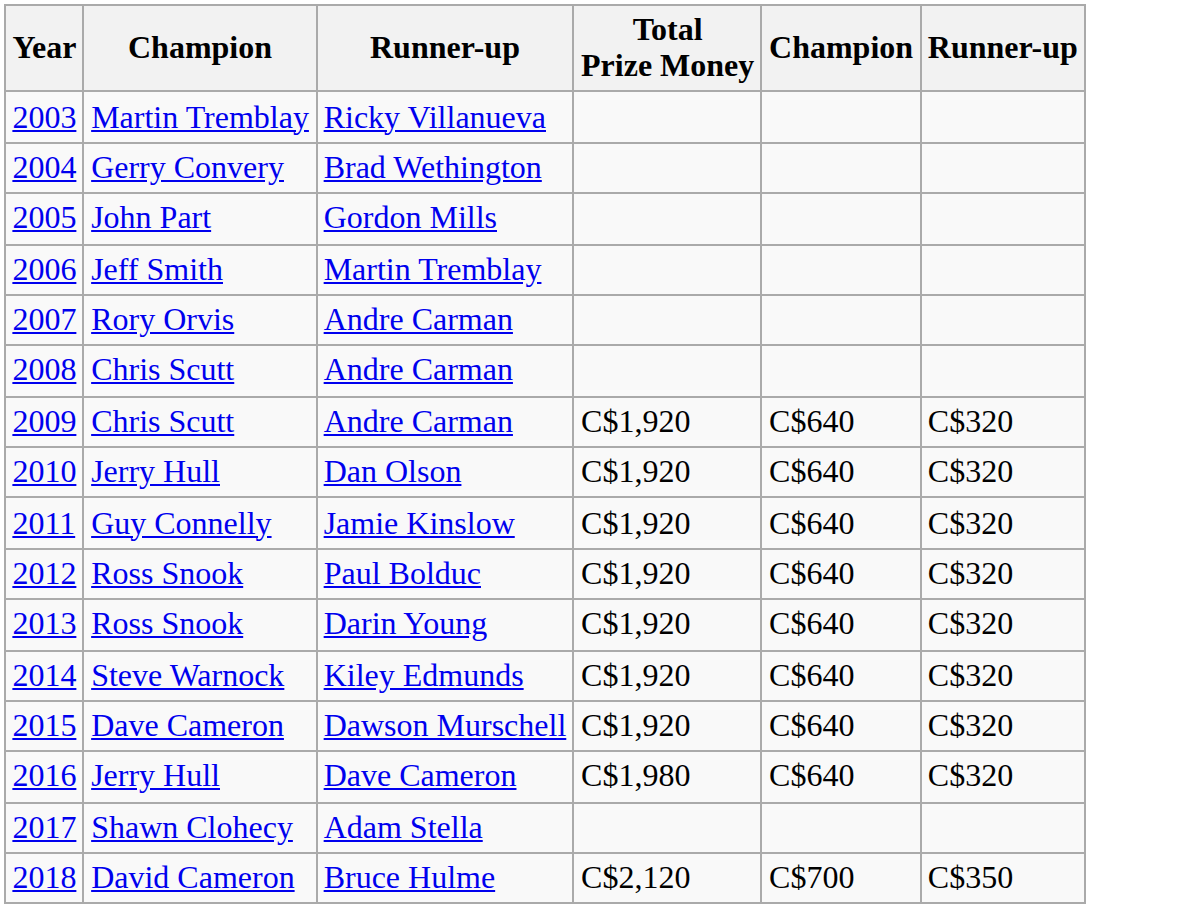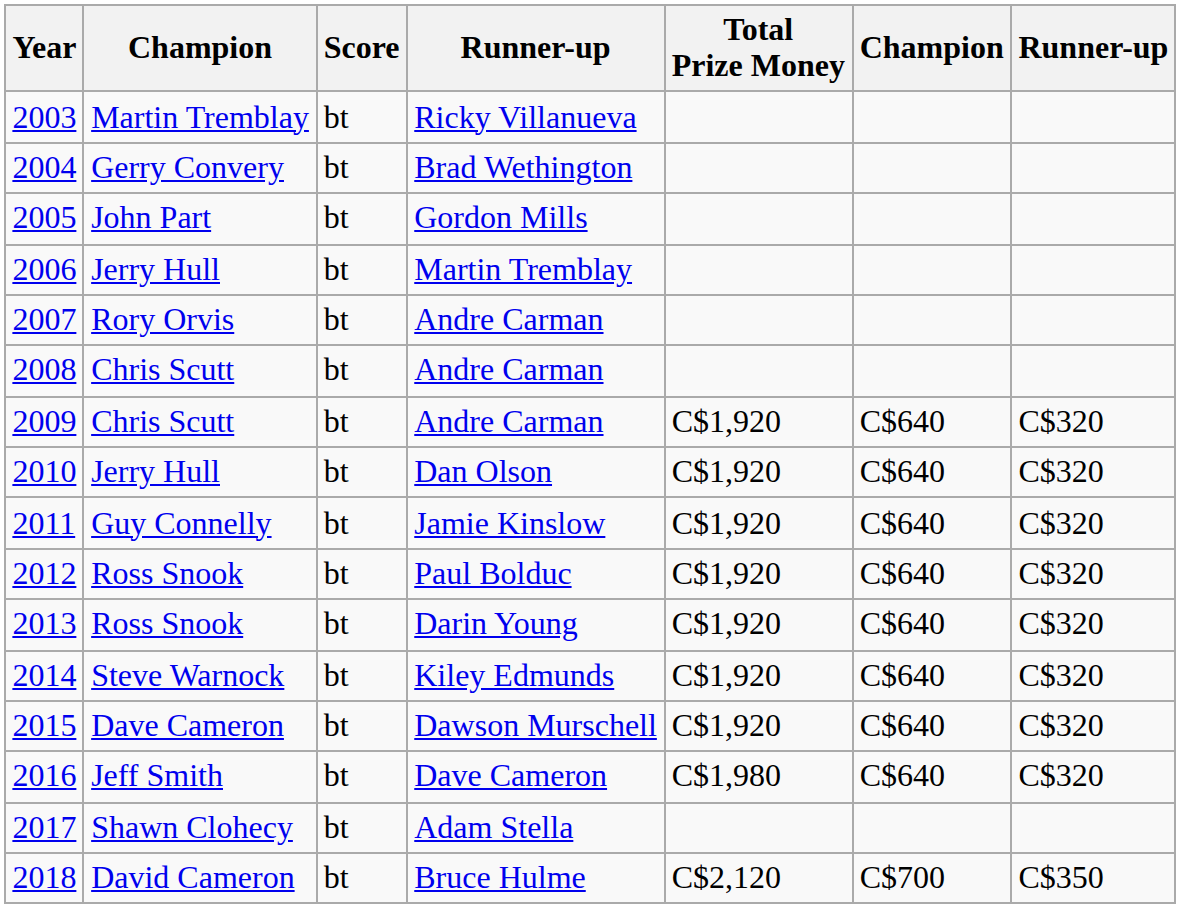+ column: Score | bt | bt | bt | bt | bt | bt | bt | bt | bt | bt | bt | bt | bt | bt | bt | bt
2006 | column 2: Jeff Smith -> Jerry Hull
2016 | column 2: Jerry Hull -> Jeff Smith
